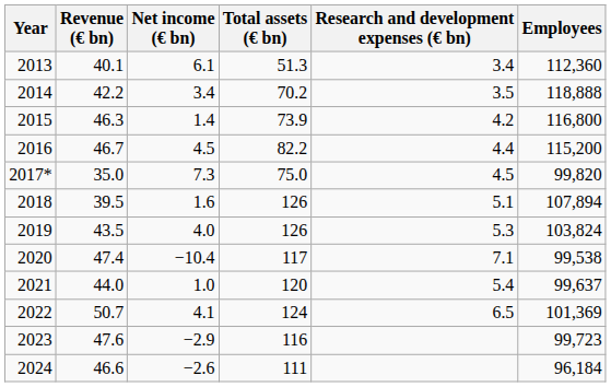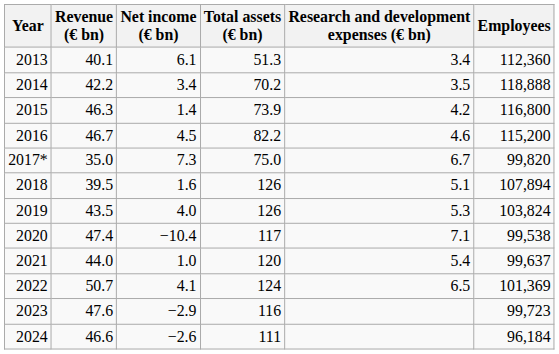2016 | Research and development expenses (€ bn): 4.4 -> 4.6
2017* | Research and development expenses (€ bn): 4.5 -> 6.7
